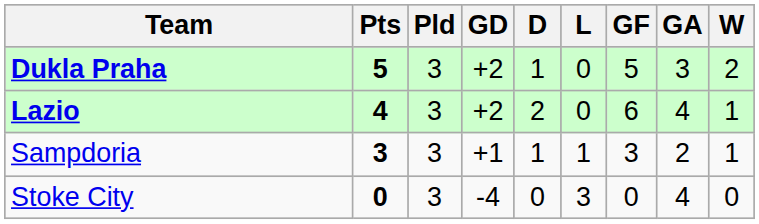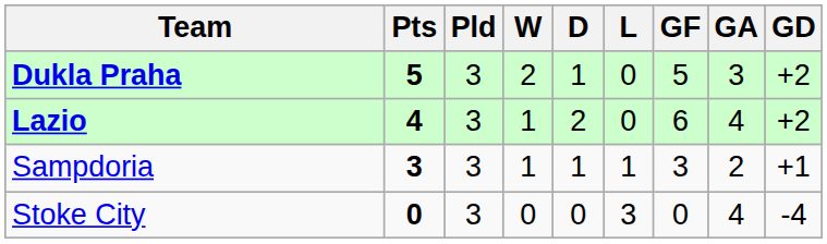columns swapped: W <-> GD
